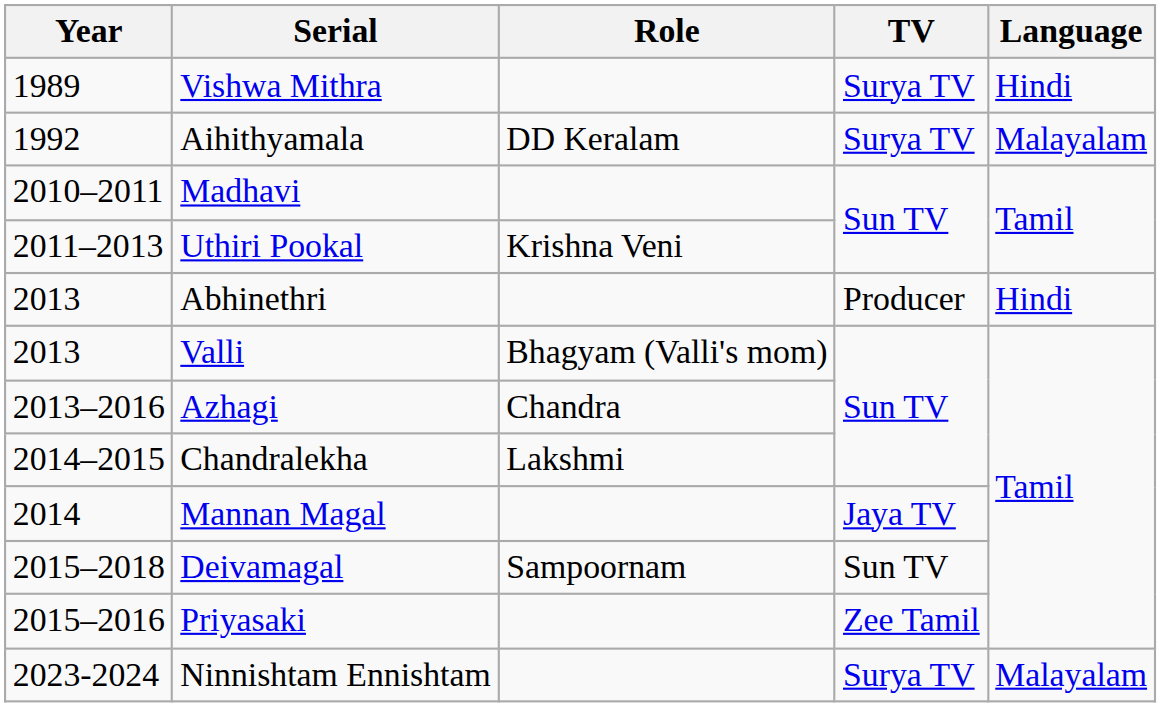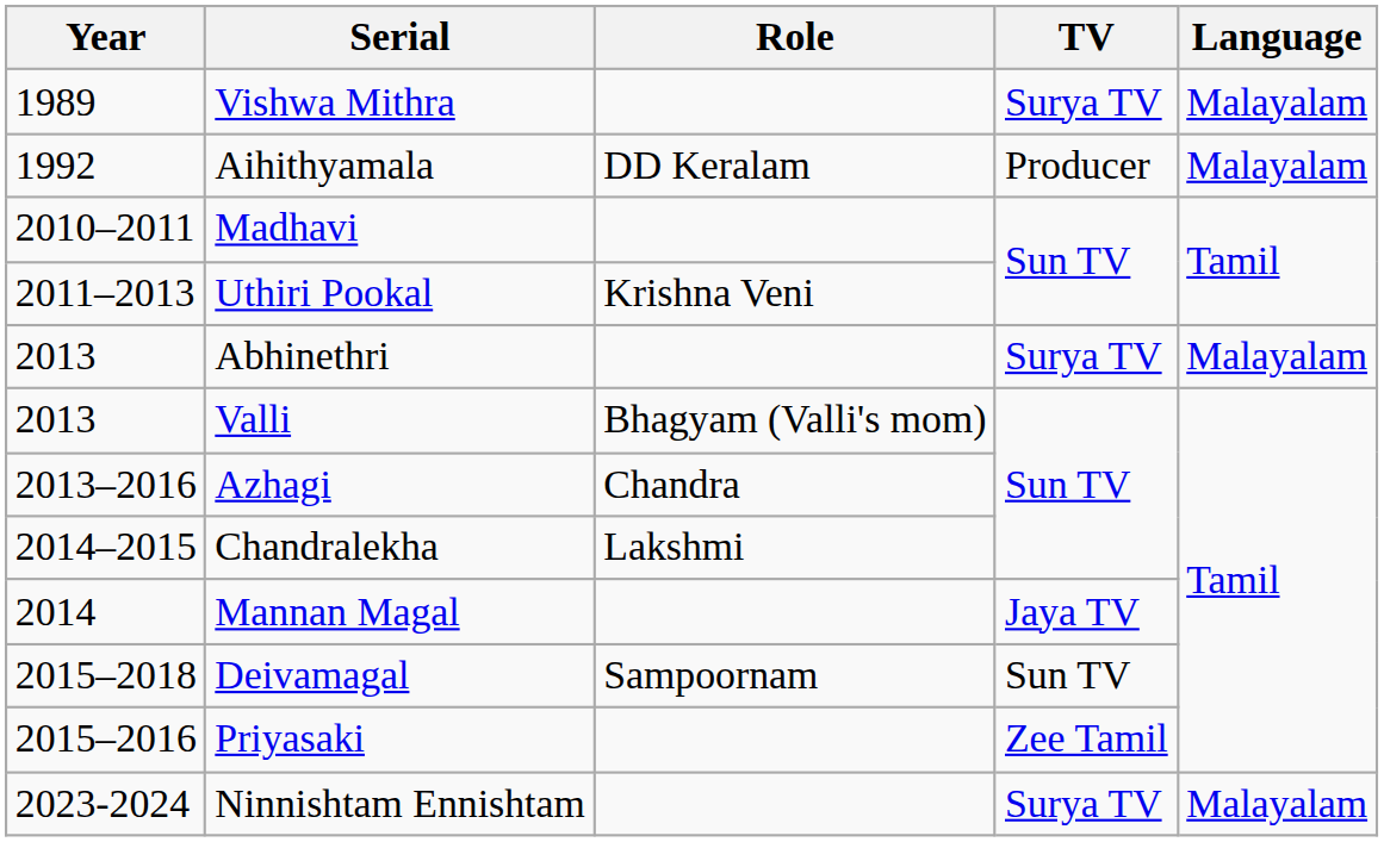Vishwa Mithra | Language: Hindi -> Malayalam
Aihithyamala | TV: Surya TV -> Producer
Abhinethri | TV: Producer -> Surya TV
Abhinethri | Language: Hindi -> Malayalam
